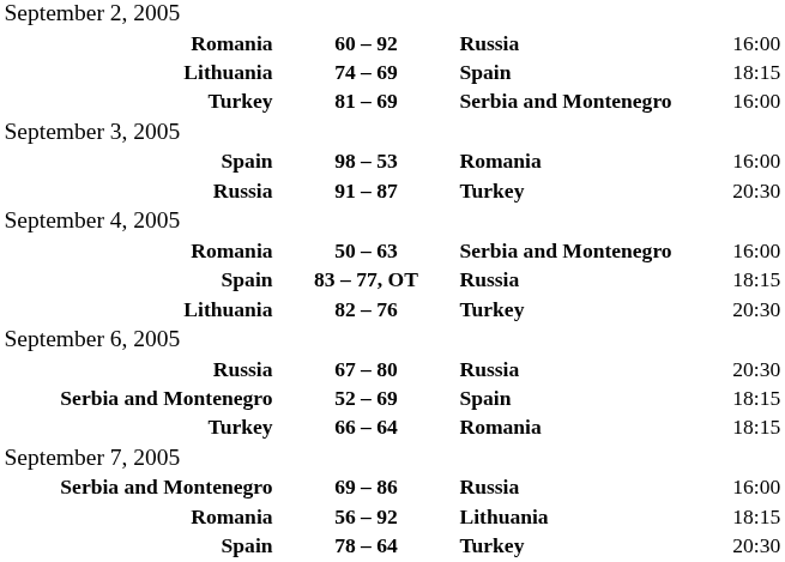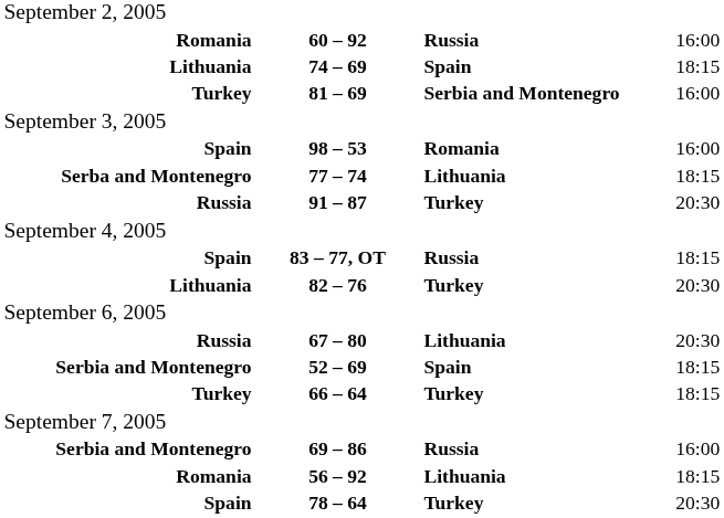+ row: Serba and Montenegro | 77 – 74 | Lithuania | 18:15
- row: Romania | 50 – 63 | Serbia and Montenegro | 16:00
67 – 80 | column 3: Russia -> Lithuania
66 – 64 | column 3: Romania -> Turkey
